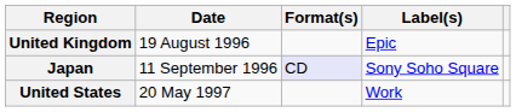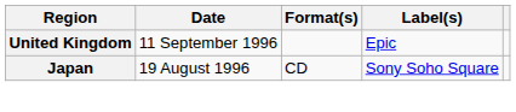United Kingdom | Date: 19 August 1996 -> 11 September 1996
Japan | Date: 11 September 1996 -> 19 August 1996
Japan | Format(s): lavender background -> no background
- row: United States | 20 May 1997 | Work
